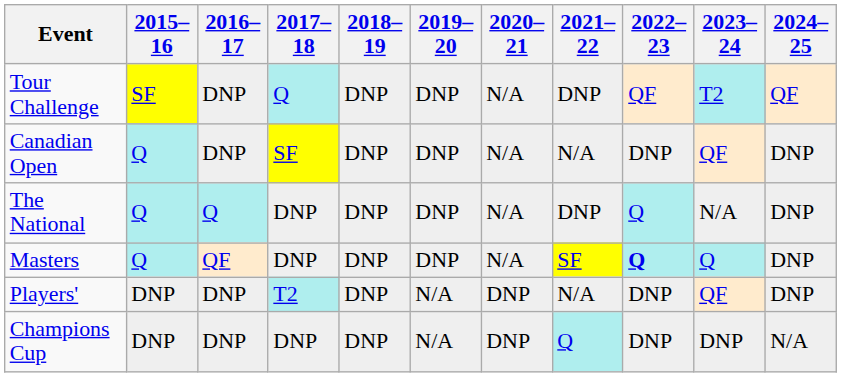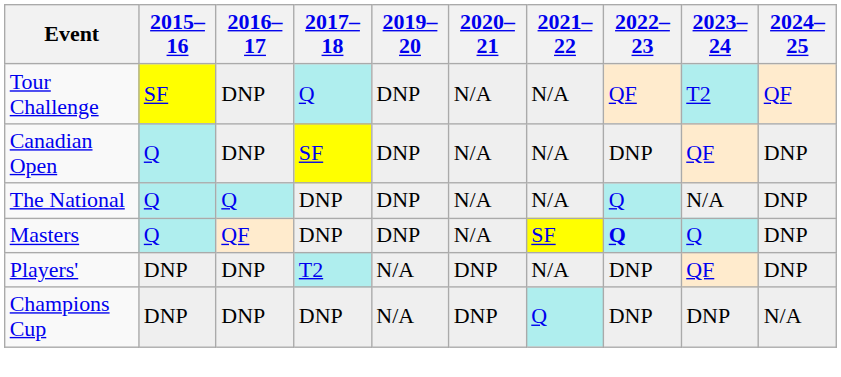- column: 2018–19 | DNP | DNP | DNP | DNP | DNP | DNP
Tour Challenge | 2021–22: DNP -> N/A
The National | 2021–22: DNP -> N/A
